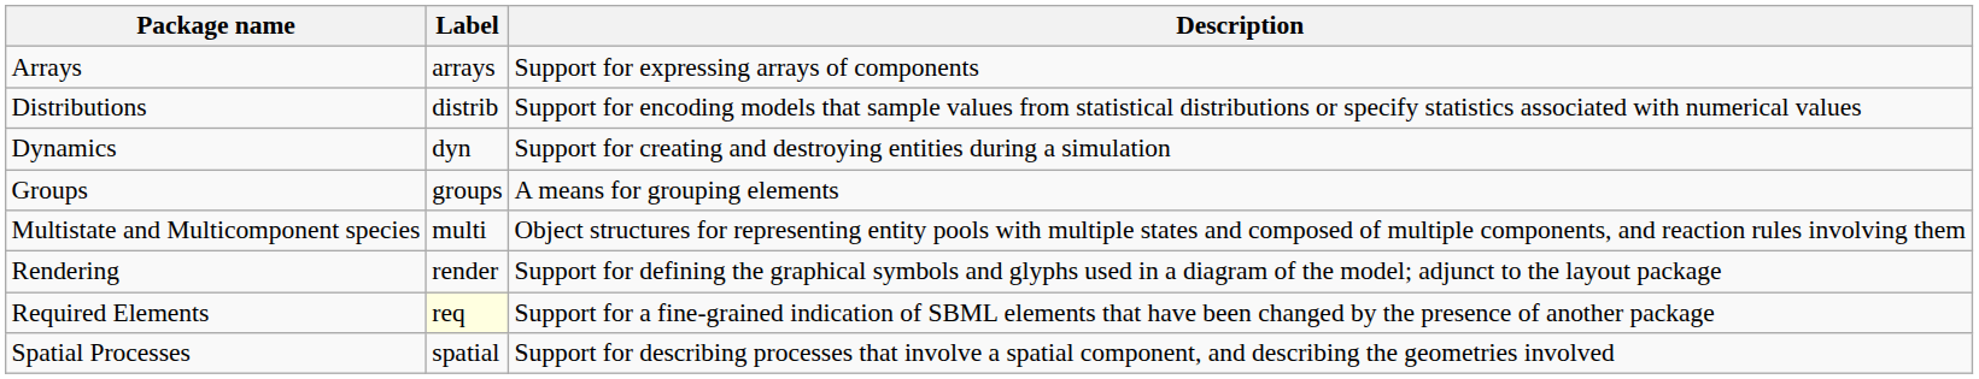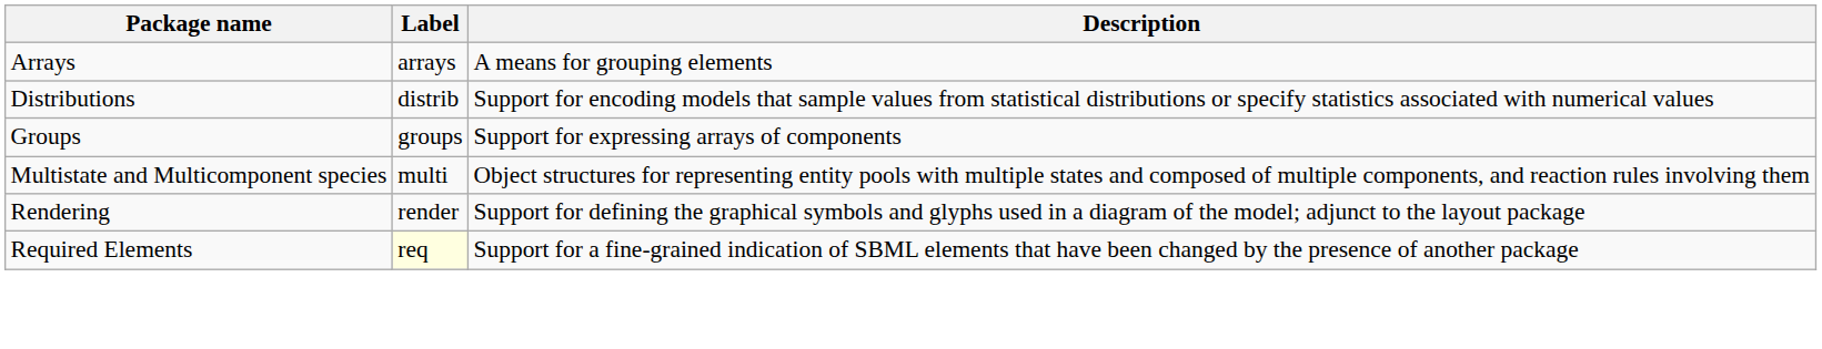Arrays | Description: Support for expressing arrays of components -> A means for grouping elements
- row: Dynamics | dyn | Support for creating and destroying entities during a simulation
Groups | Description: A means for grouping elements -> Support for expressing arrays of components
- row: Spatial Processes | spatial | Support for describing processes that involve a spatial component, and describing the geometries involved
